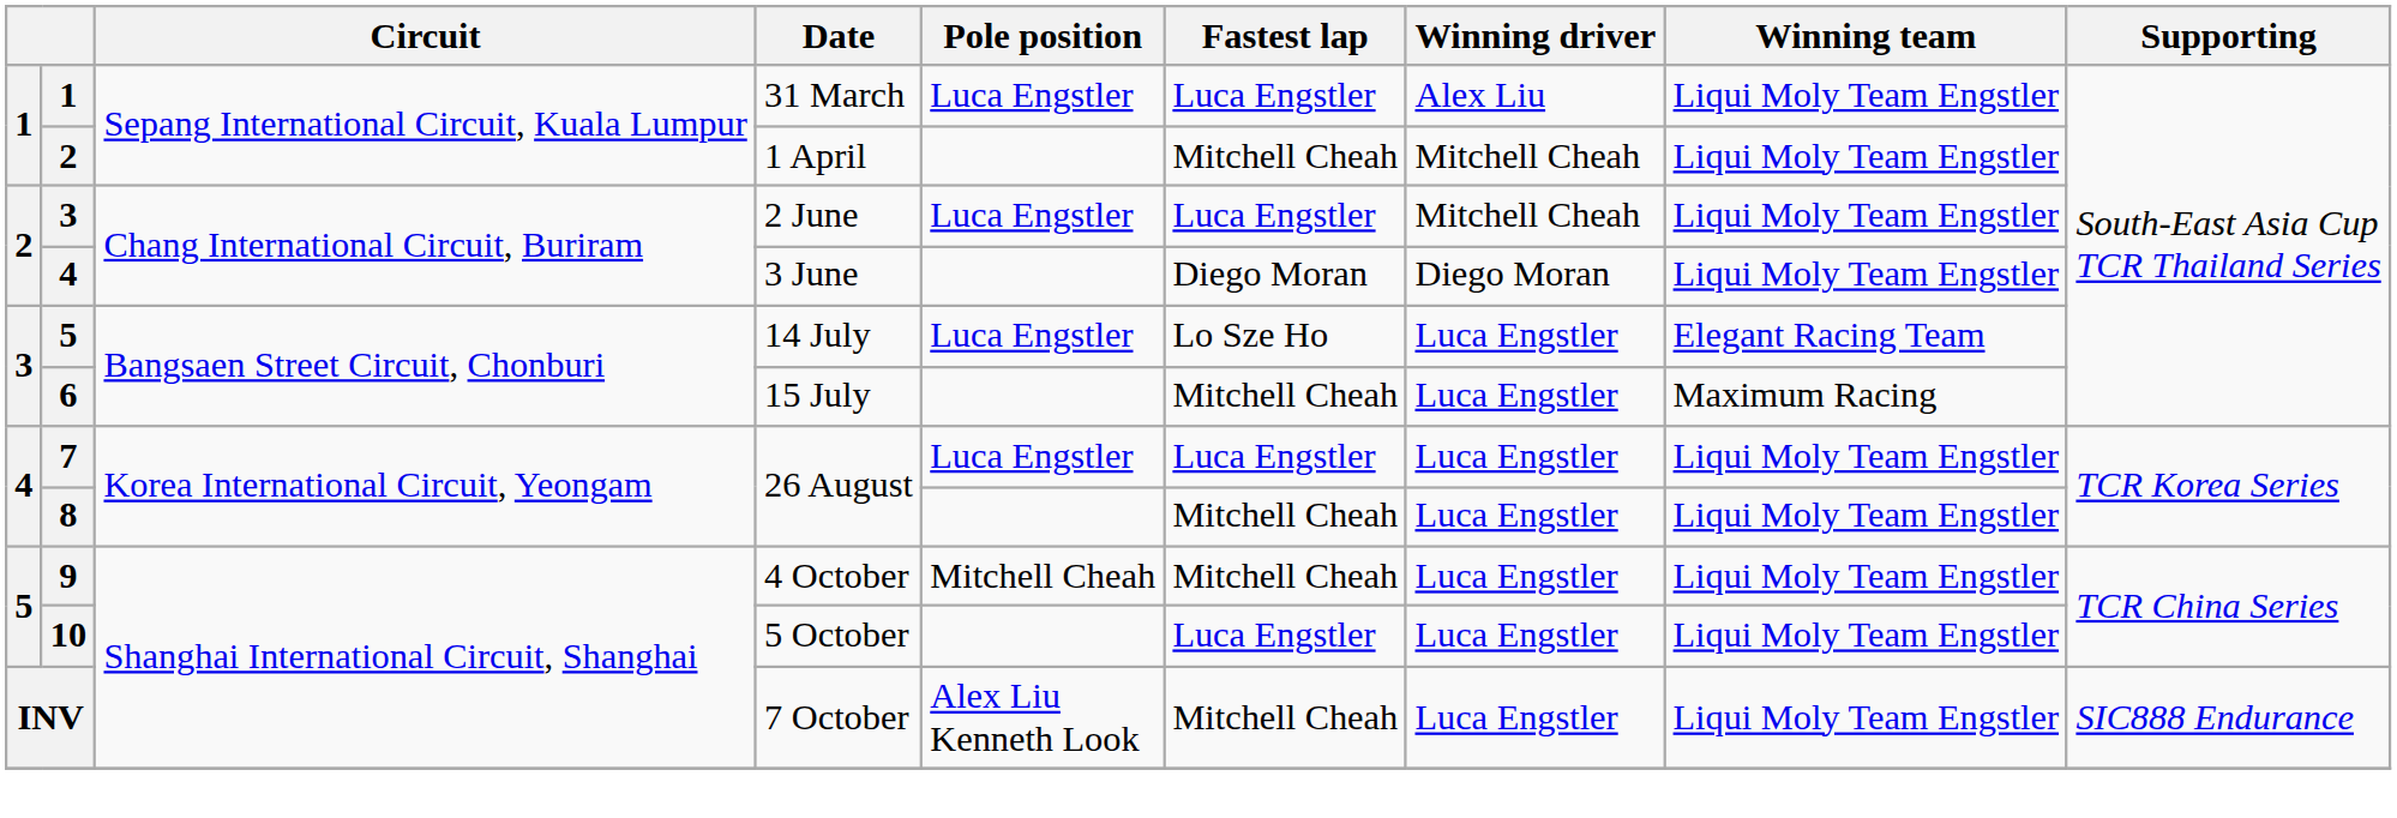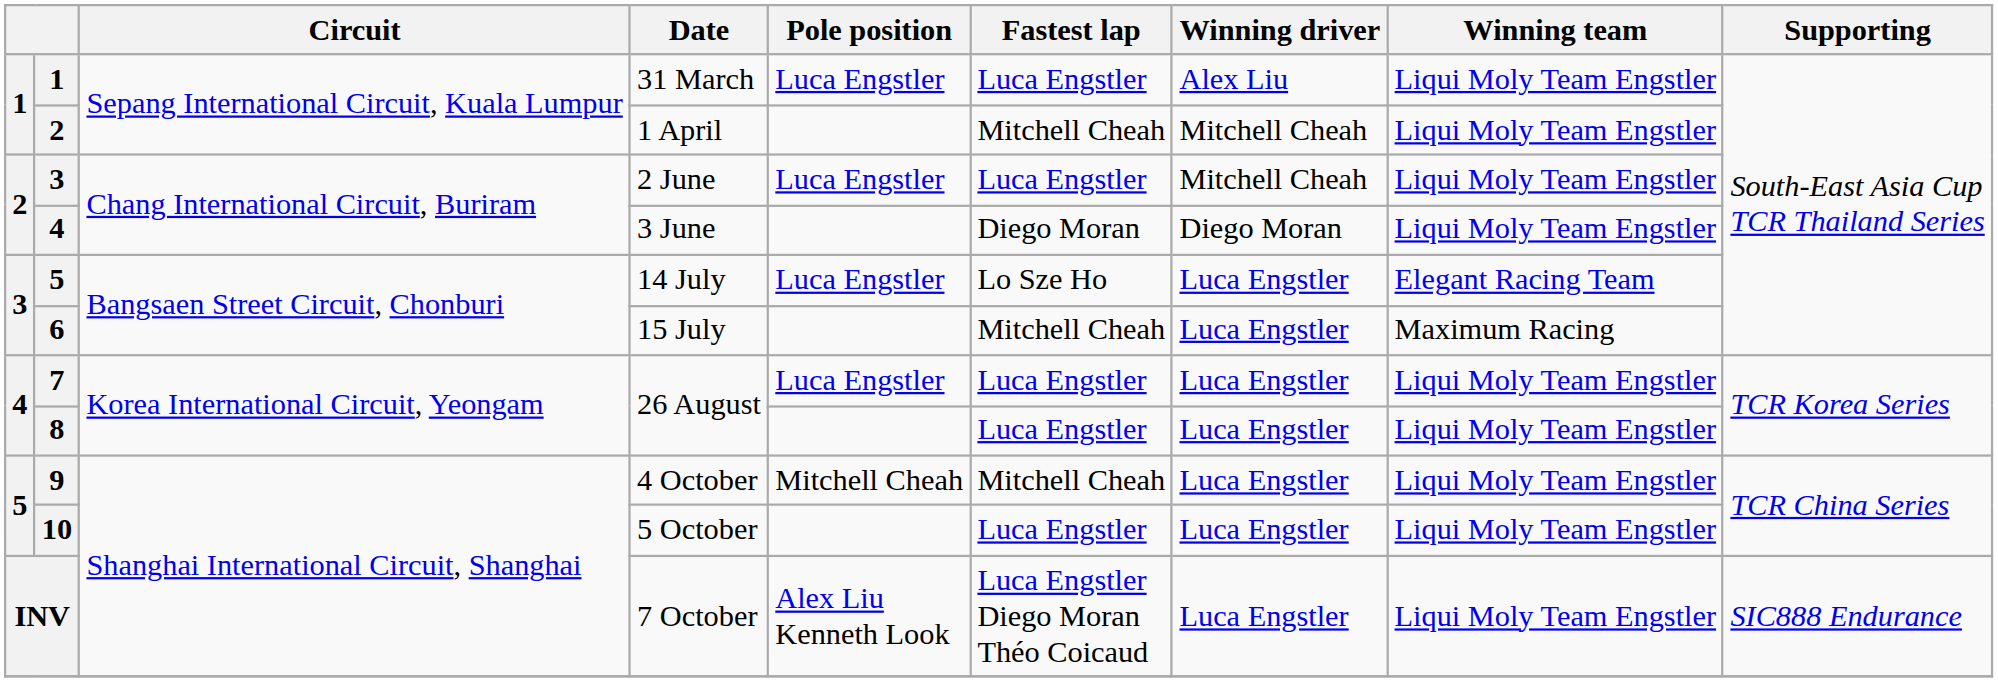8 / 26 August | Fastest lap: Mitchell Cheah -> Luca Engstler
7 October | Fastest lap: Mitchell Cheah -> Luca Engstler Diego Moran Théo Coicaud
